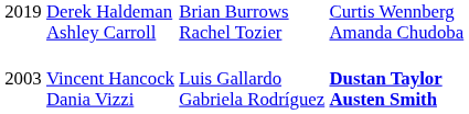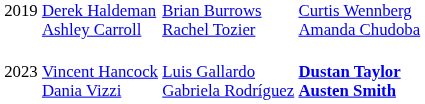Vincent Hancock Dania Vizzi | column 1: 2003 -> 2023
